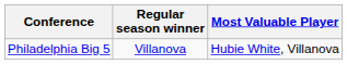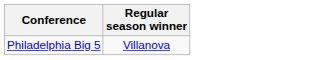- column: Most Valuable Player | Hubie White, Villanova
